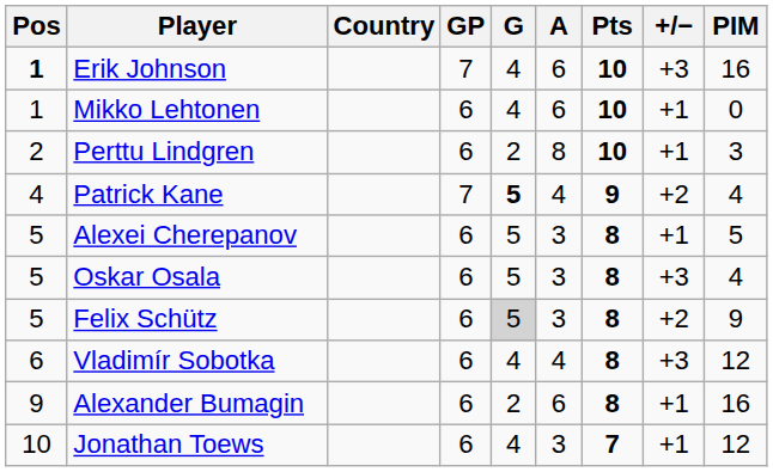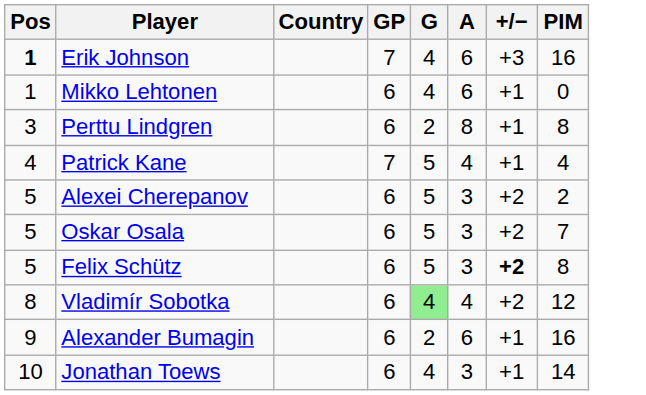- column: Pts | 10 | 10 | 10 | 9 | 8 | 8 | 8 | 8 | 8 | 7
Perttu Lindgren | Pos: 2 -> 3
Perttu Lindgren | PIM: 3 -> 8
Patrick Kane | G: bold -> normal
Patrick Kane | +/−: +2 -> +1
Alexei Cherepanov | +/−: +1 -> +2
Alexei Cherepanov | PIM: 5 -> 2
Oskar Osala | +/−: +3 -> +2
Oskar Osala | PIM: 4 -> 7
Felix Schütz | G: lightgrey background -> no background
Felix Schütz | +/−: normal -> bold
Felix Schütz | PIM: 9 -> 8
Vladimír Sobotka | Pos: 6 -> 8
Vladimír Sobotka | G: no background -> lightgreen background
Vladimír Sobotka | +/−: +3 -> +2
Jonathan Toews | PIM: 12 -> 14
